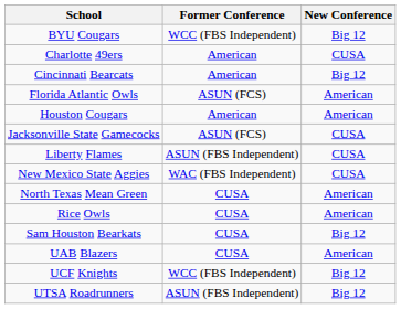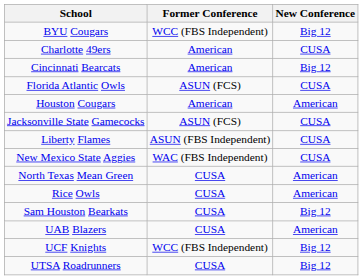Florida Atlantic Owls | New Conference: American -> CUSA
UTSA Roadrunners | Former Conference: ASUN (FBS Independent) -> CUSA
